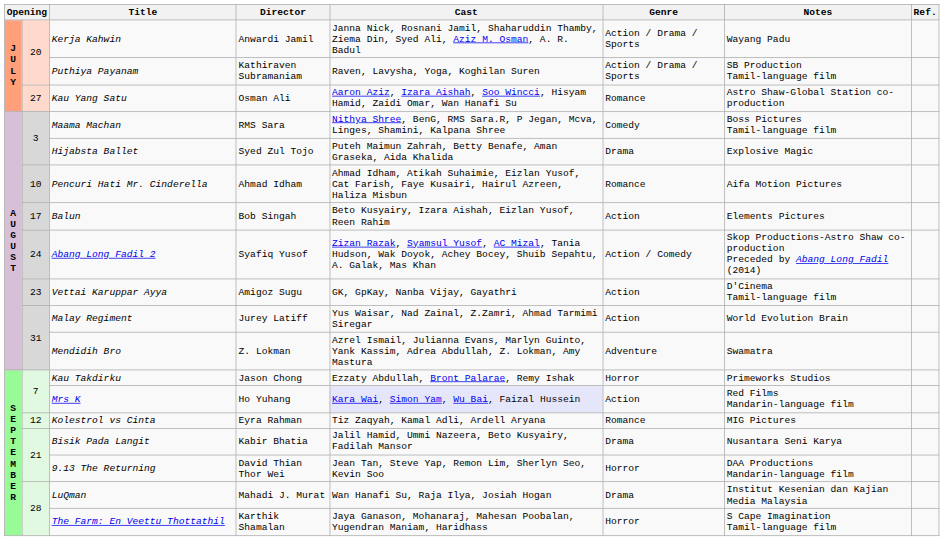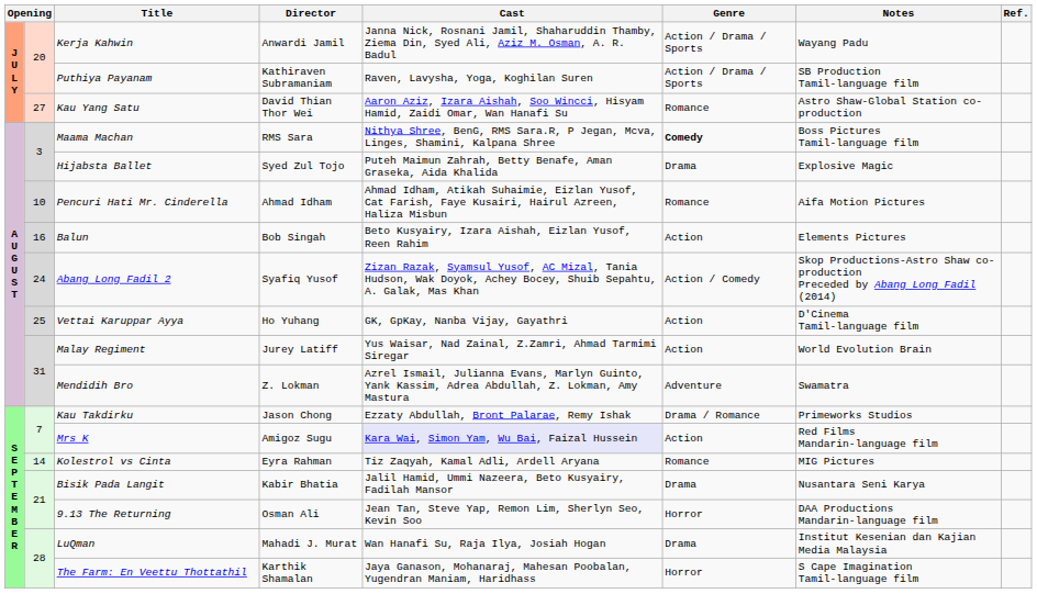Kau Yang Satu | Director: Osman Ali -> David Thian Thor Wei
Maama Machan | Genre: normal -> bold
Balun | column 2: 17 -> 16
Vettai Karuppar Ayya | column 2: 23 -> 25
Vettai Karuppar Ayya | Director: Amigoz Sugu -> Ho Yuhang
Kau Takdirku | Genre: Horror -> Drama / Romance
Mrs K | Director: Ho Yuhang -> Amigoz Sugu
Kolestrol vs Cinta | column 2: 12 -> 14
9.13 The Returning | Director: David Thian Thor Wei -> Osman Ali
